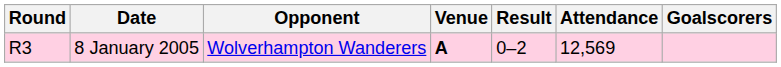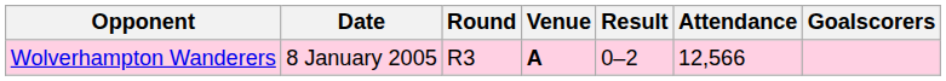columns swapped: Round <-> Opponent
8 January 2005 | Attendance: 12,569 -> 12,566
